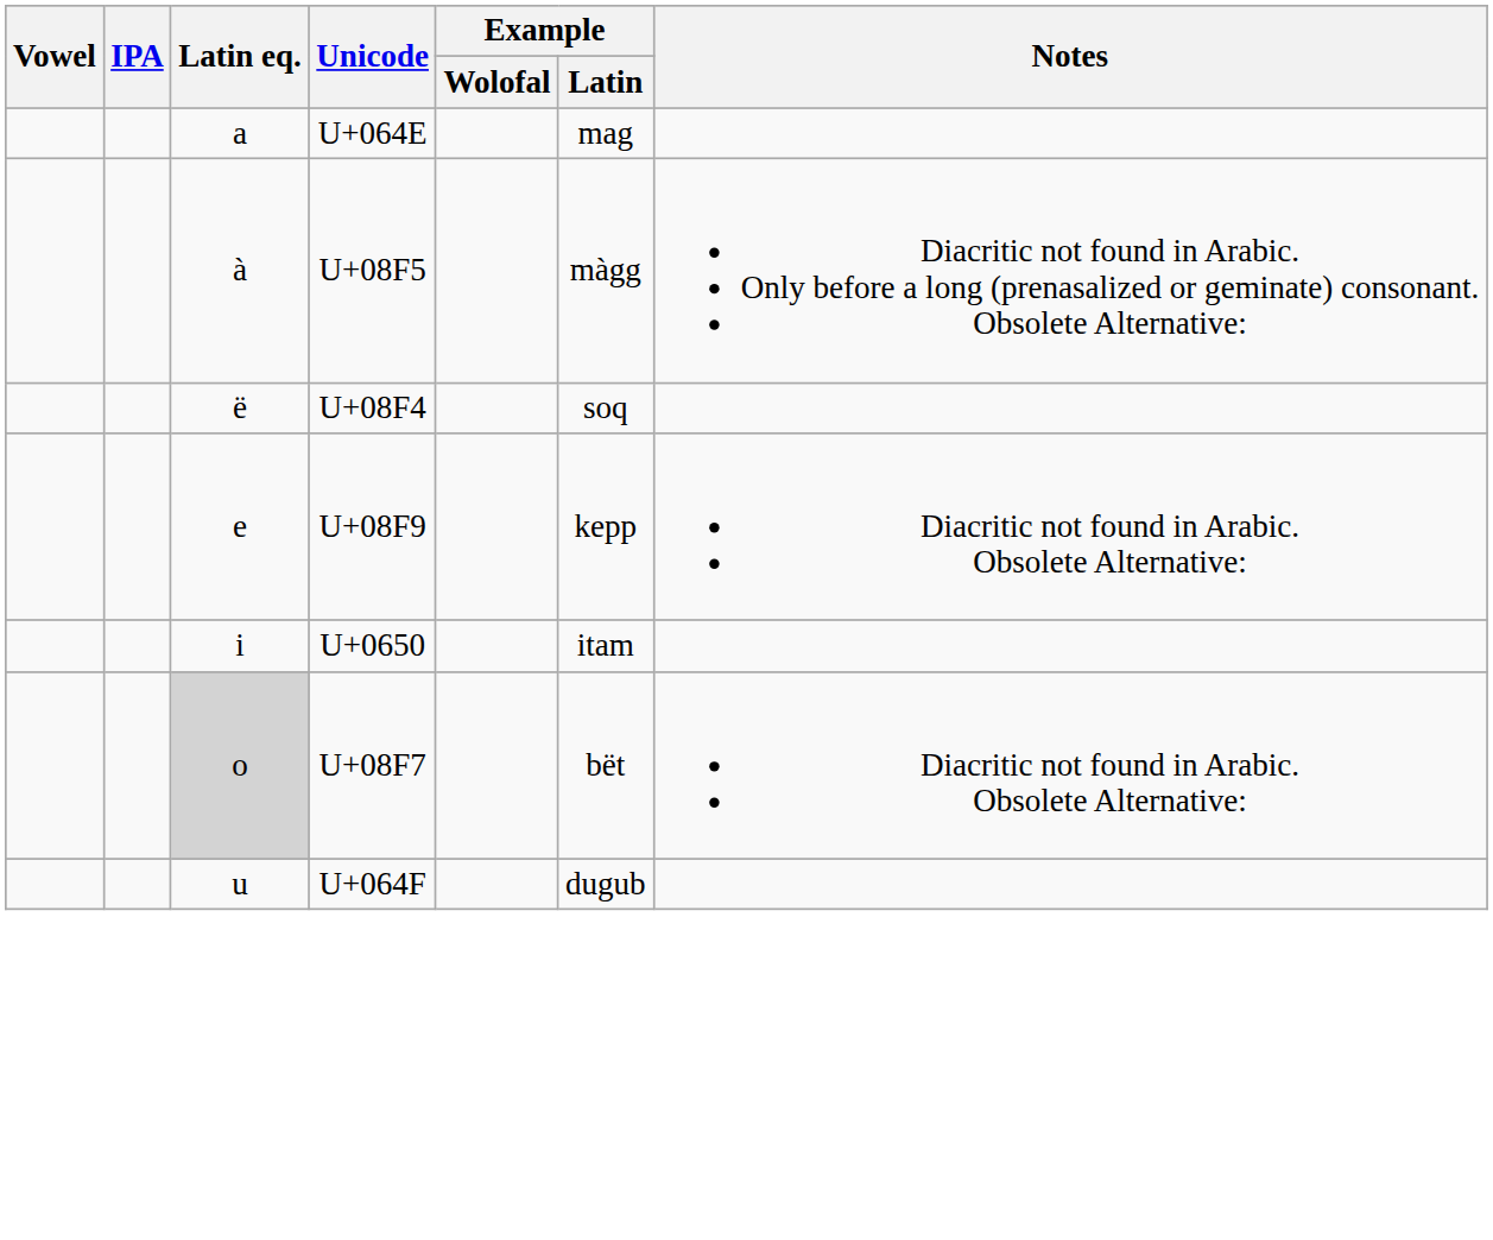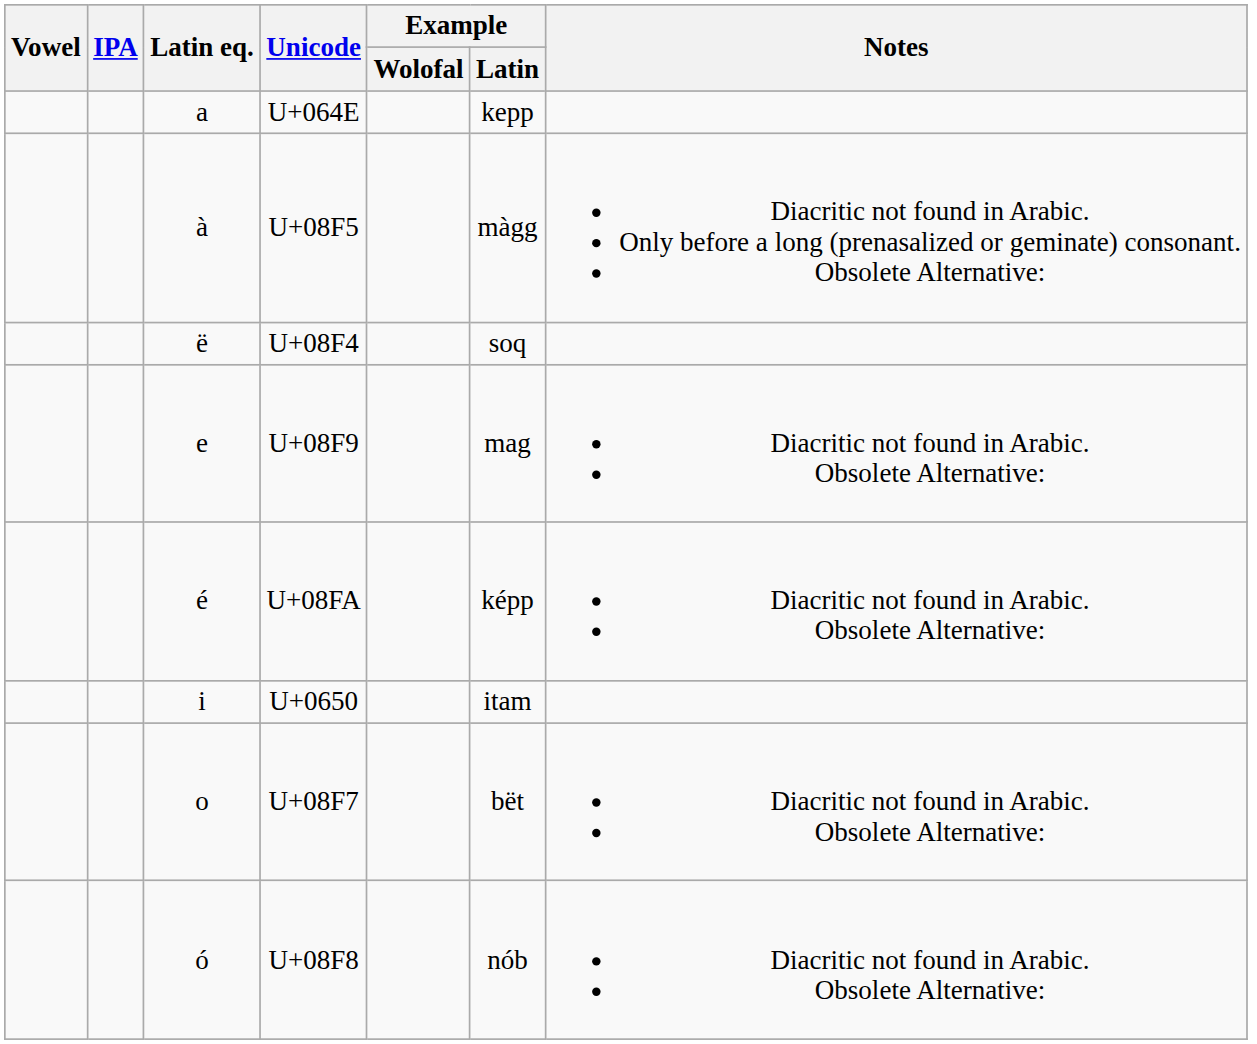U+064E | Example / Latin: mag -> kepp
U+08F9 | Example / Latin: kepp -> mag
+ row: é | U+08FA | képp | Diacritic not found in Arabic. Obsolete Alternative:
U+08F7 | Latin eq.: lightgrey background -> no background
+ row: ó | U+08F8 | nób | Diacritic not found in Arabic. Obsolete Alternative:
- row: u | U+064F | dugub
